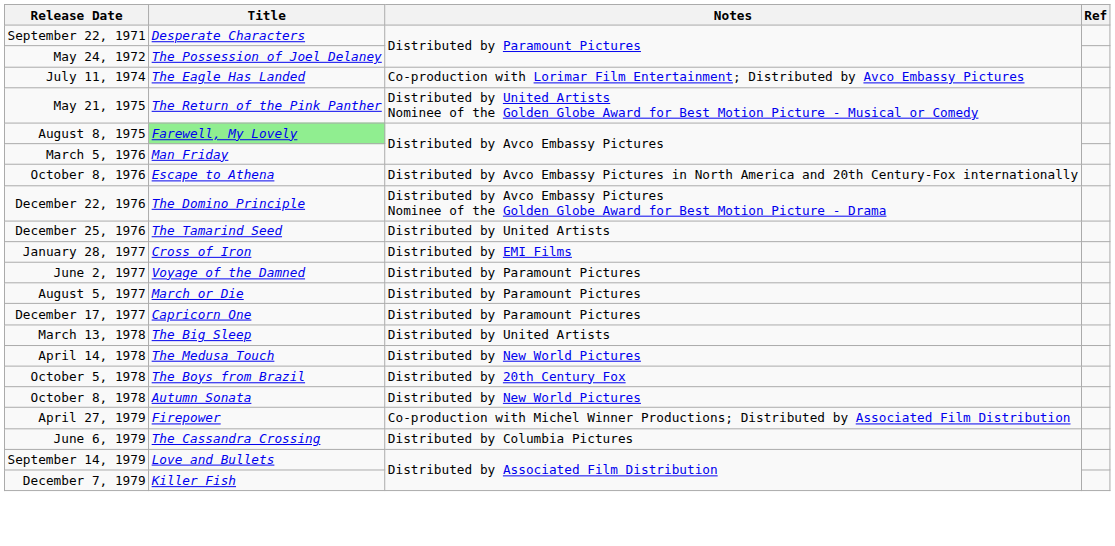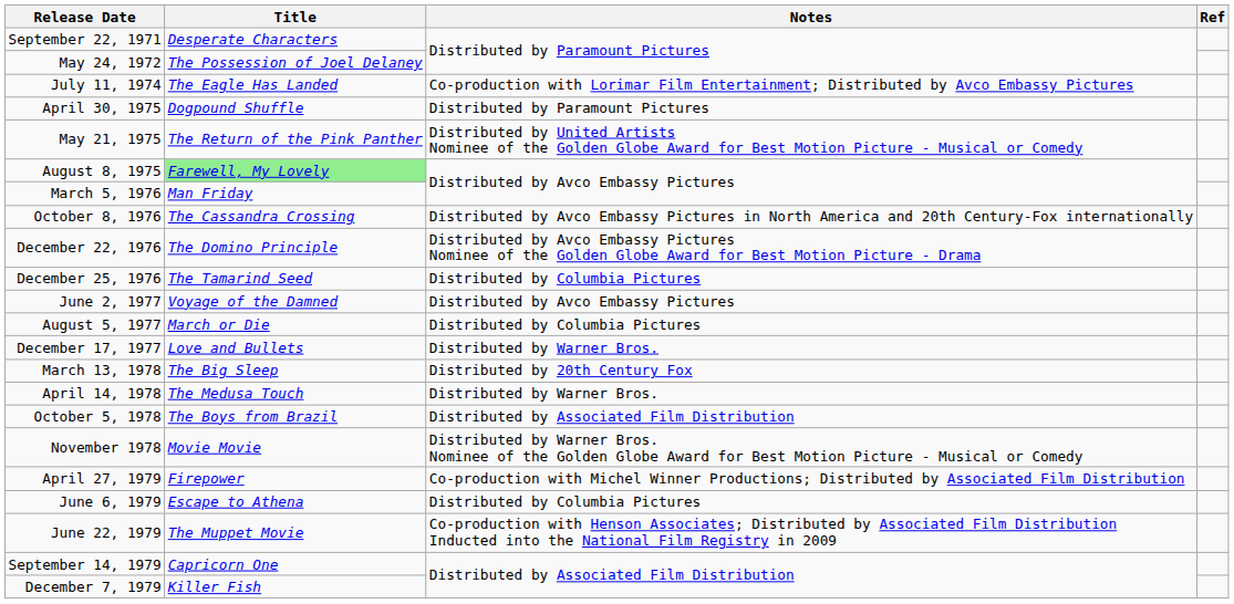+ row: April 30, 1975 | Dogpound Shuffle | Distributed by Paramount Pictures
October 8, 1976 | Title: Escape to Athena -> The Cassandra Crossing
December 25, 1976 | Notes: Distributed by United Artists -> Distributed by Columbia Pictures
- row: January 28, 1977 | Cross of Iron | Distributed by EMI Films
June 2, 1977 | Notes: Distributed by Paramount Pictures -> Distributed by Avco Embassy Pictures
August 5, 1977 | Notes: Distributed by Paramount Pictures -> Distributed by Columbia Pictures
December 17, 1977 | Title: Capricorn One -> Love and Bullets
December 17, 1977 | Notes: Distributed by Paramount Pictures -> Distributed by Warner Bros.
March 13, 1978 | Notes: Distributed by United Artists -> Distributed by 20th Century Fox
April 14, 1978 | Notes: Distributed by New World Pictures -> Distributed by Warner Bros.
October 5, 1978 | Notes: Distributed by 20th Century Fox -> Distributed by Associated Film Distribution
- row: October 8, 1978 | Autumn Sonata | Distributed by New World Pictures
+ row: November 1978 | Movie Movie | Distributed by Warner Bros. Nominee of the Golden Globe Award for Best Motion Picture - Musical or Comedy
June 6, 1979 | Title: The Cassandra Crossing -> Escape to Athena
+ row: June 22, 1979 | The Muppet Movie | Co-production with Henson Associates; Distributed by Associated Film Distribution Inducted into the National Film Registry in 2009
September 14, 1979 | Title: Love and Bullets -> Capricorn One
